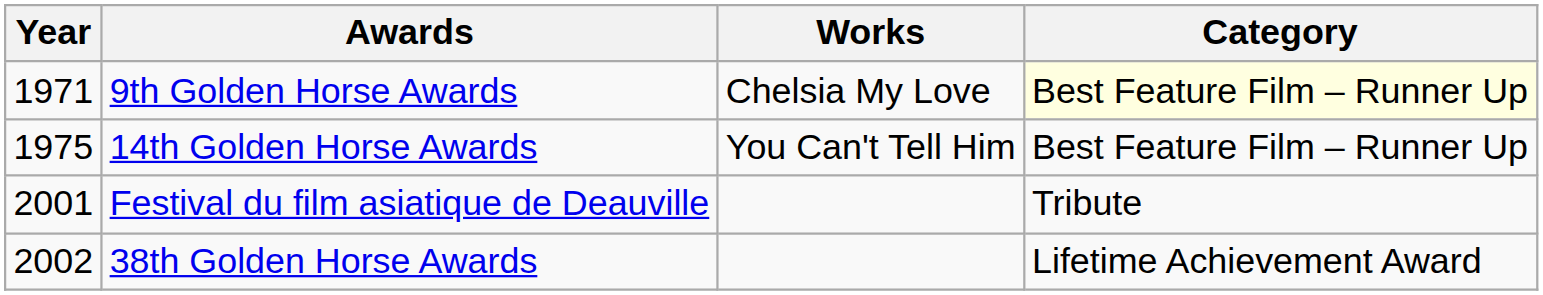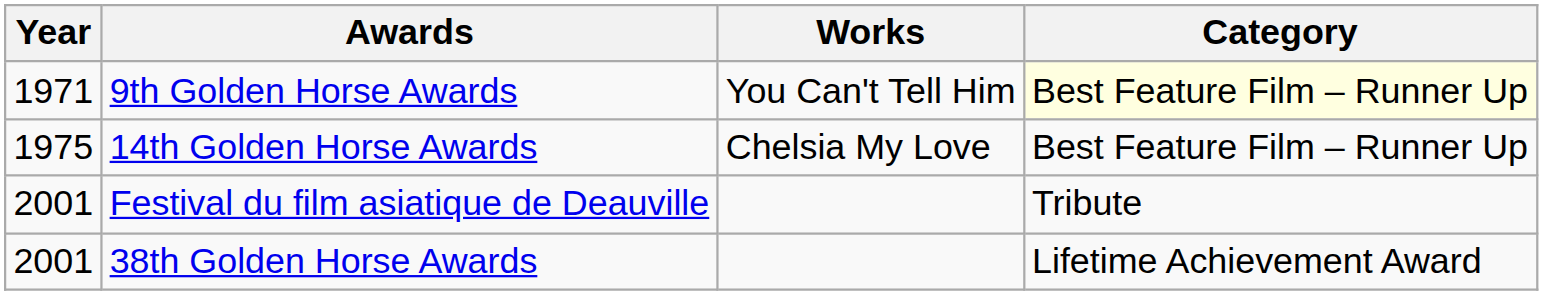9th Golden Horse Awards | Works: Chelsia My Love -> You Can't Tell Him
14th Golden Horse Awards | Works: You Can't Tell Him -> Chelsia My Love
38th Golden Horse Awards | Year: 2002 -> 2001
